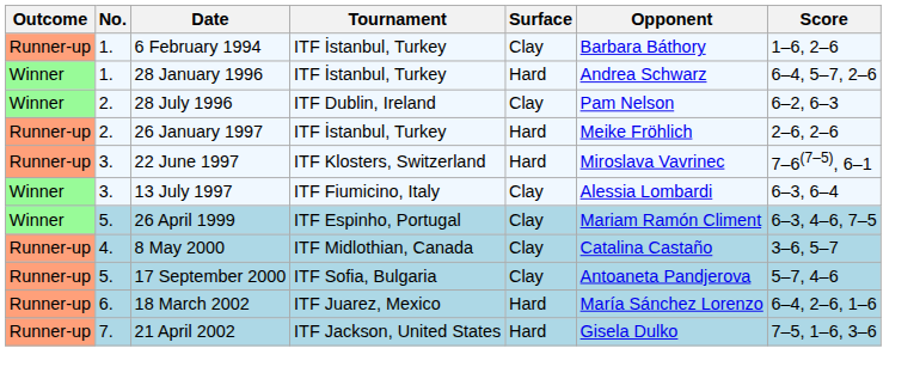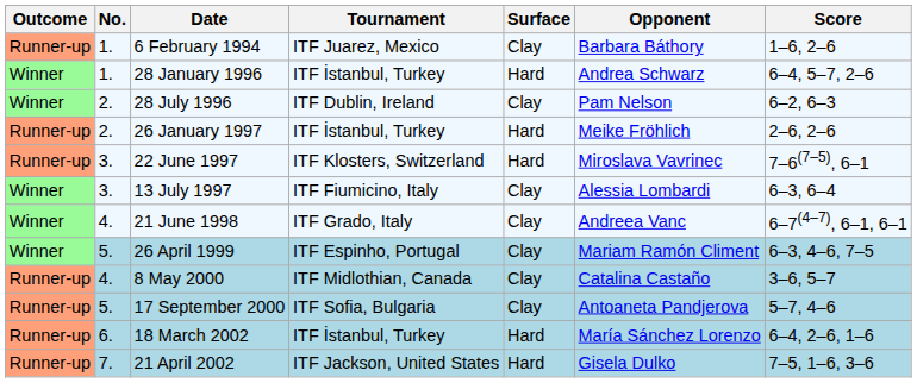6 February 1994 | Tournament: ITF İstanbul, Turkey -> ITF Juarez, Mexico
+ row: Winner | 4. | 21 June 1998 | ITF Grado, Italy | Clay | Andreea Vanc | 6–7(4–7), 6–1, 6–1
18 March 2002 | Tournament: ITF Juarez, Mexico -> ITF İstanbul, Turkey
